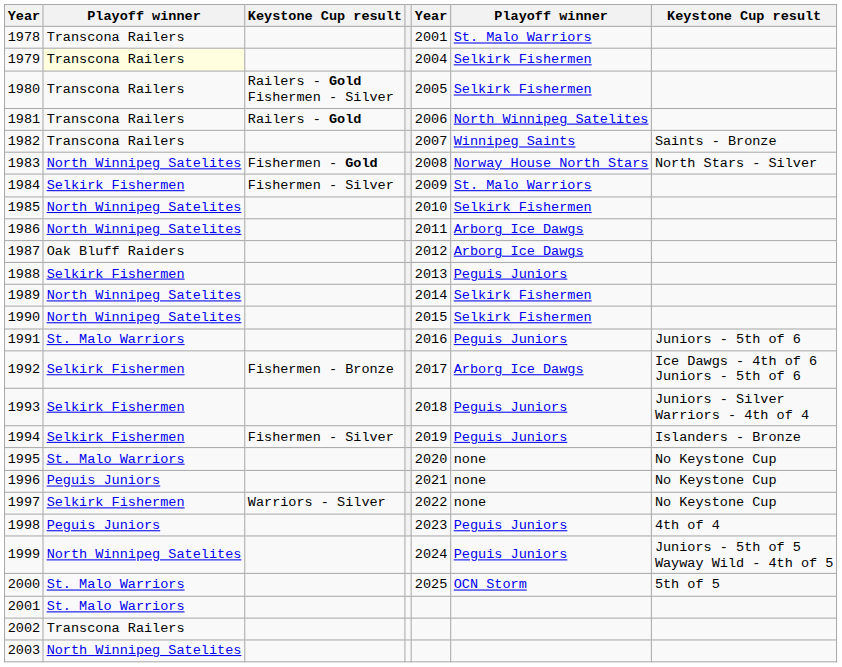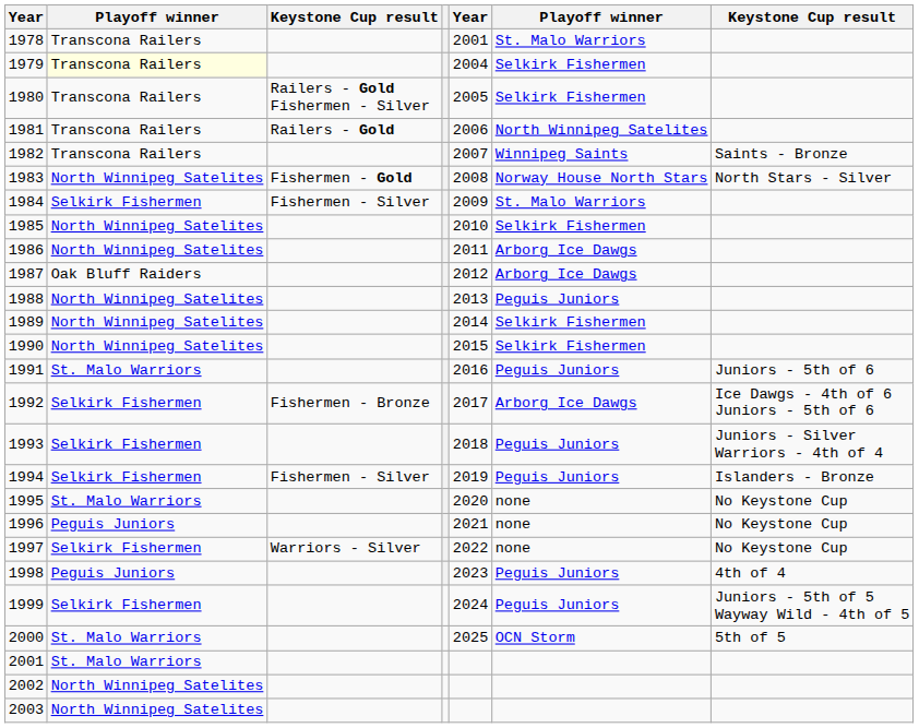1988 | column 2: Selkirk Fishermen -> North Winnipeg Satelites
1999 | column 2: North Winnipeg Satelites -> Selkirk Fishermen
2002 | column 2: Transcona Railers -> North Winnipeg Satelites
